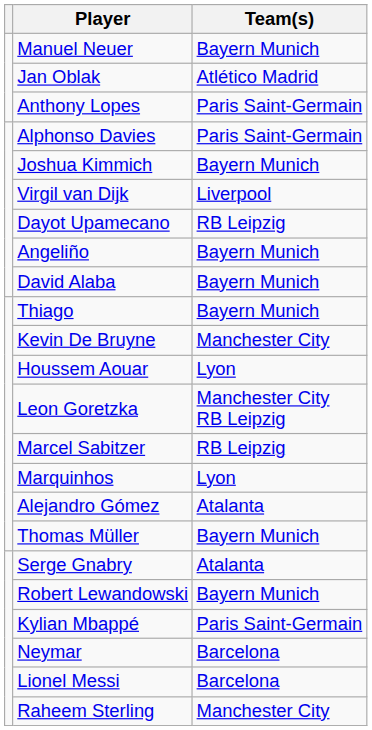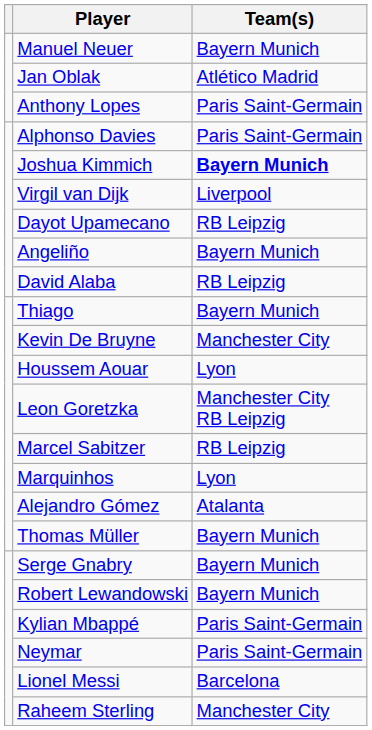Joshua Kimmich | Team(s): normal -> bold
David Alaba | Team(s): Bayern Munich -> RB Leipzig
Serge Gnabry | Team(s): Atalanta -> Bayern Munich
Neymar | Team(s): Barcelona -> Paris Saint-Germain
